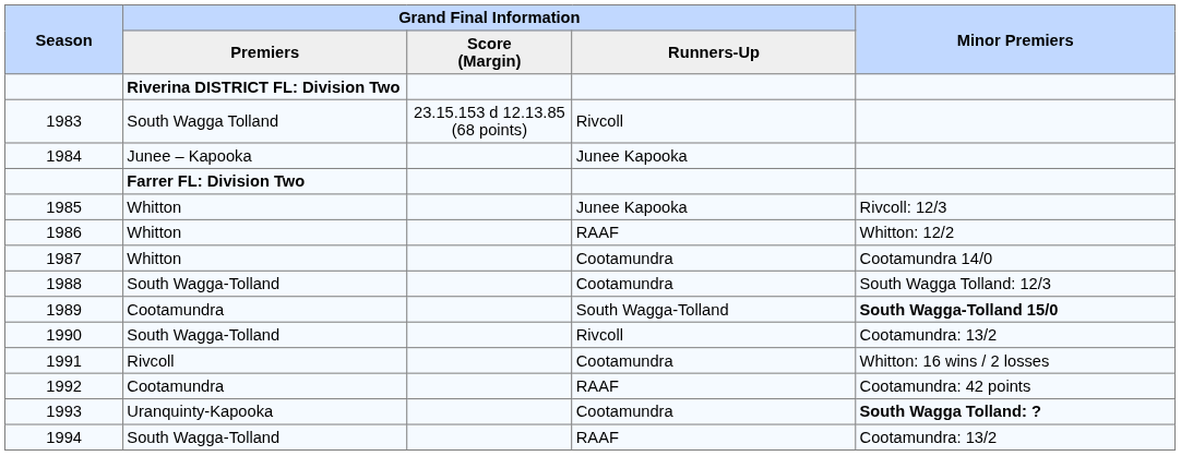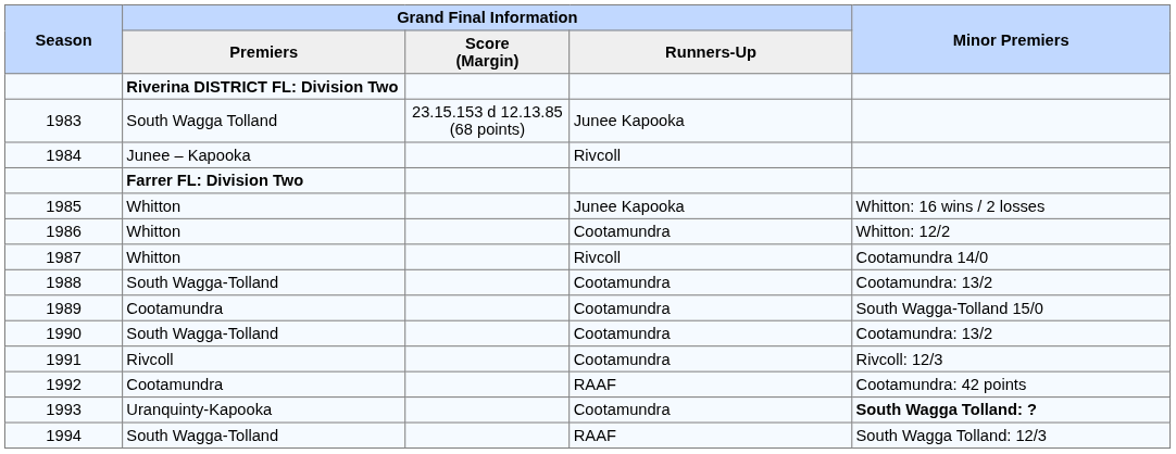1983 | Grand Final Information / Runners-Up: Rivcoll -> Junee Kapooka
1984 | Grand Final Information / Runners-Up: Junee Kapooka -> Rivcoll
1985 | Minor Premiers: Rivcoll: 12/3 -> Whitton: 16 wins / 2 losses
1986 | Grand Final Information / Runners-Up: RAAF -> Cootamundra
1987 | Grand Final Information / Runners-Up: Cootamundra -> Rivcoll
1988 | Minor Premiers: South Wagga Tolland: 12/3 -> Cootamundra: 13/2
1989 | Grand Final Information / Runners-Up: South Wagga-Tolland -> Cootamundra
1989 | Minor Premiers: bold -> normal
1990 | Grand Final Information / Runners-Up: Rivcoll -> Cootamundra
1991 | Minor Premiers: Whitton: 16 wins / 2 losses -> Rivcoll: 12/3
1994 | Minor Premiers: Cootamundra: 13/2 -> South Wagga Tolland: 12/3
